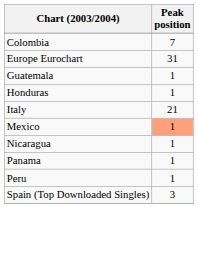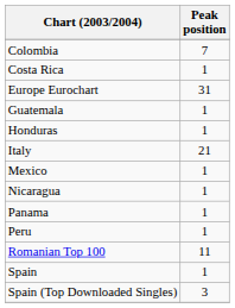+ row: Costa Rica | 1
Mexico | Peak position: lightsalmon background -> no background
+ row: Romanian Top 100 | 11
+ row: Spain | 1
